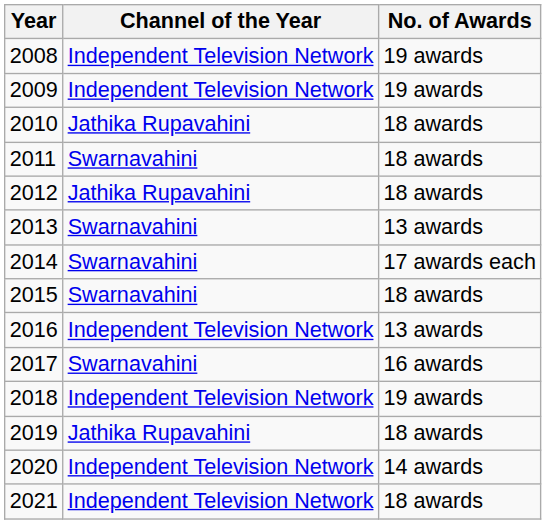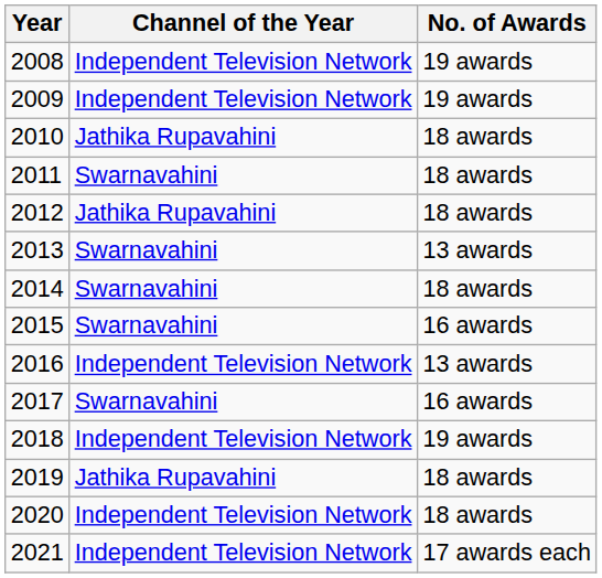2014 | No. of Awards: 17 awards each -> 18 awards
2015 | No. of Awards: 18 awards -> 16 awards
2020 | No. of Awards: 14 awards -> 18 awards
2021 | No. of Awards: 18 awards -> 17 awards each
